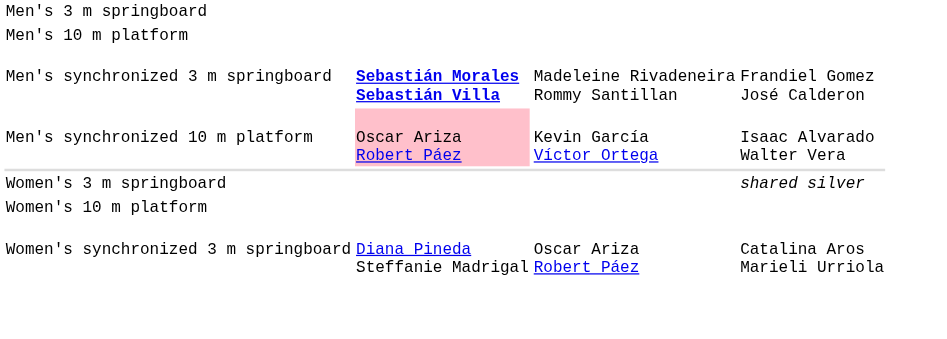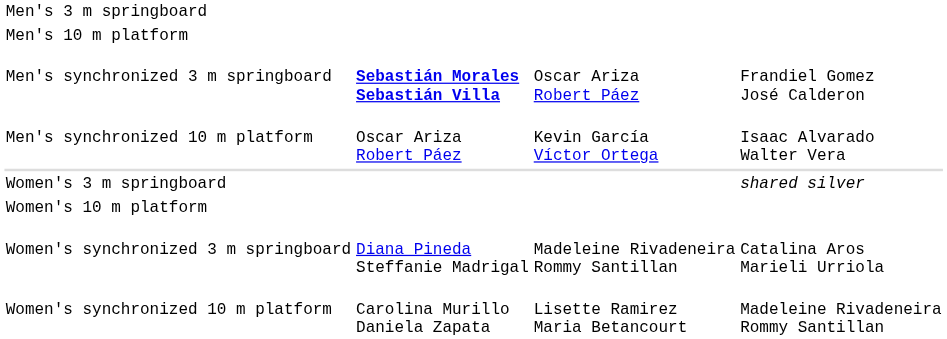Men's synchronized 3 m springboard | column 3: Madeleine Rivadeneira Rommy Santillan -> Oscar Ariza Robert Páez
Men's synchronized 10 m platform | column 2: pink background -> no background
Women's synchronized 3 m springboard | column 3: Oscar Ariza Robert Páez -> Madeleine Rivadeneira Rommy Santillan
+ row: Women's synchronized 10 m platform | Carolina Murillo Daniela Zapata | Lisette Ramirez Maria Betancourt | Madeleine Rivadeneira Rommy Santillan
